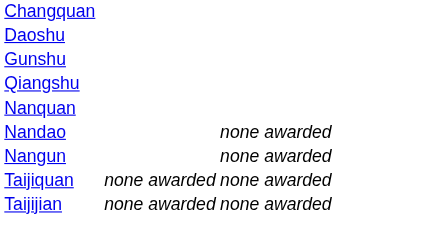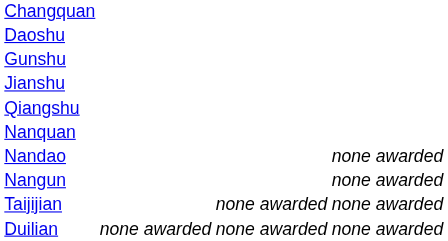+ row: Jianshu
- row: Taijiquan | none awarded | none awarded
+ row: Duilian | none awarded | none awarded | none awarded
